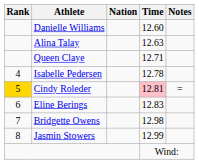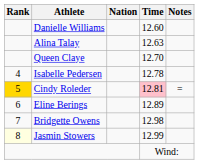Queen Claye | Time: 12.71 -> 12.70
Eline Berings | Time: 12.83 -> 12.89
Jasmin Stowers | Rank: no background -> lightyellow background
